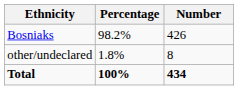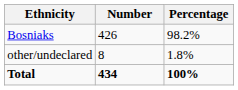columns swapped: Number <-> Percentage
